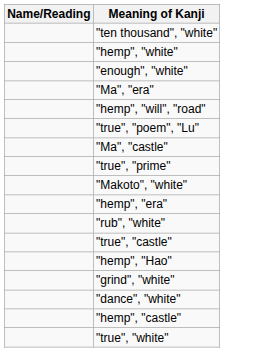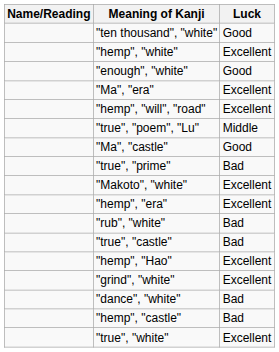+ column: Luck | Good | Excellent | Good | Excellent | Excellent | Middle | Good | Bad | Excellent | Excellent | Bad | Bad | Excellent | Excellent | Bad | Bad | Excellent
